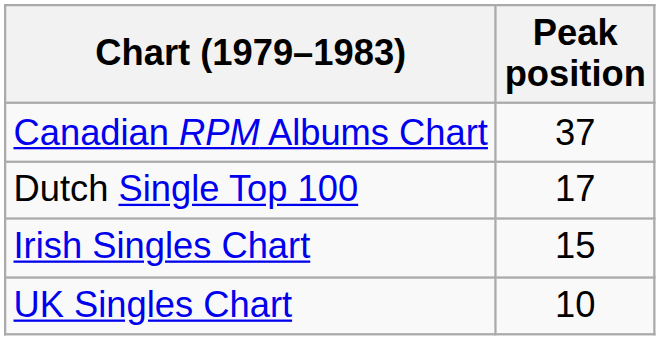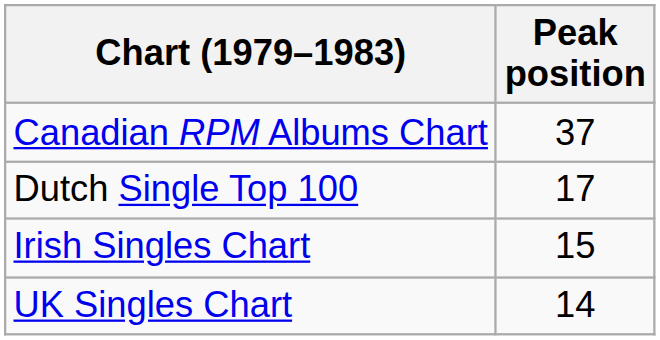UK Singles Chart | Peak position: 10 -> 14
